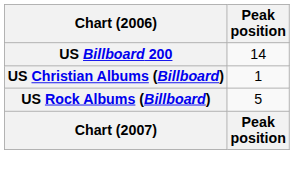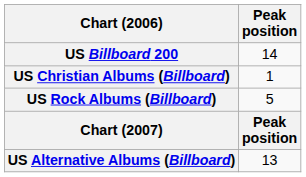+ row: US Alternative Albums (Billboard) | 13
